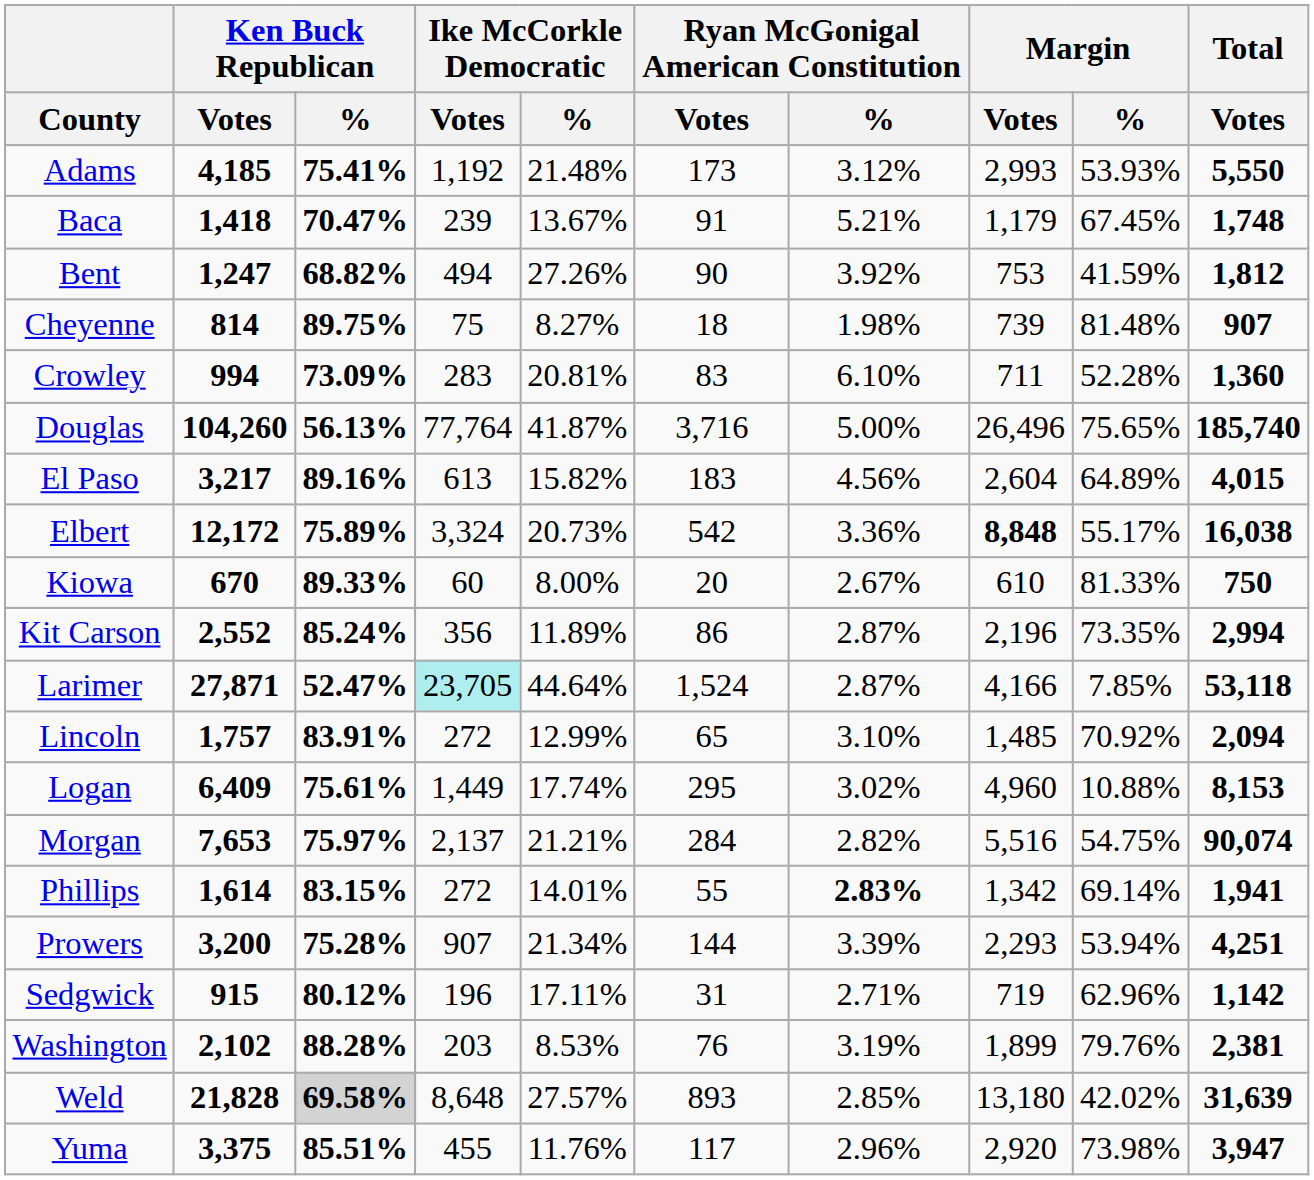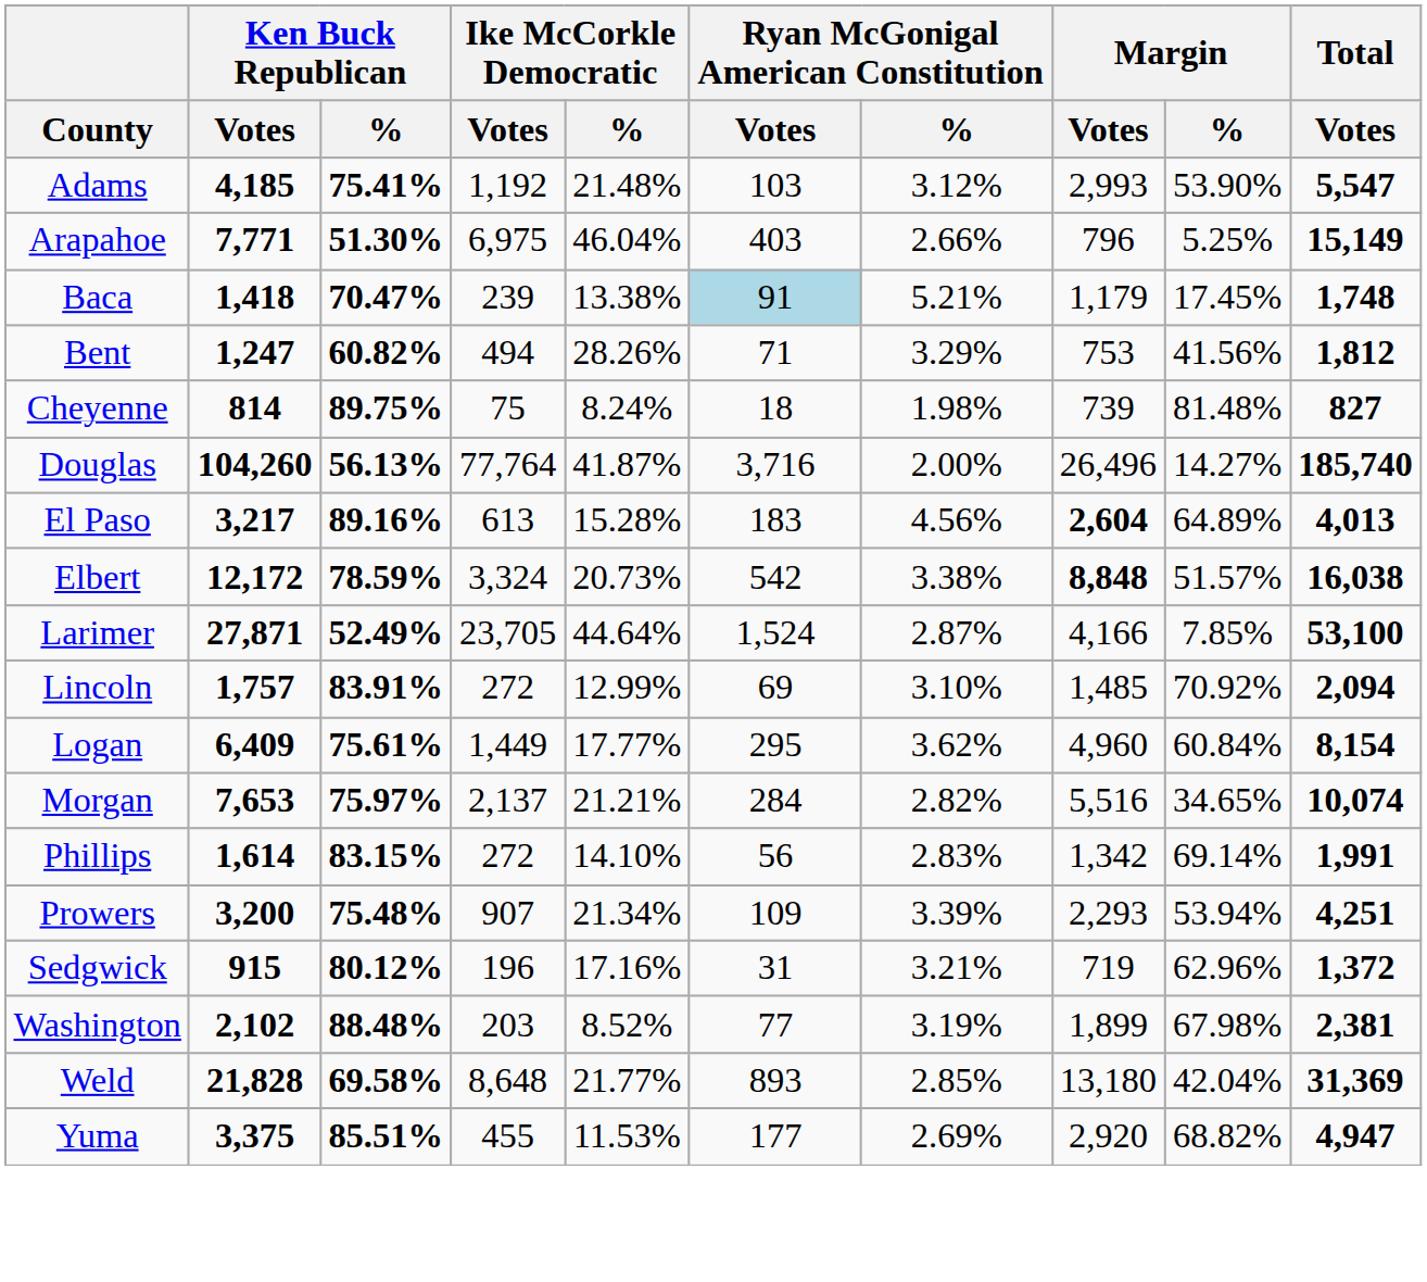Adams | Ryan McGonigal American Constitution / Votes: 173 -> 103
Adams | Margin / %: 53.93% -> 53.90%
Adams | Total / Votes: 5,550 -> 5,547
+ row: Arapahoe | 7,771 | 51.30% | 6,975 | 46.04% | 403 | 2.66% | 796 | 5.25% | 15,149
Baca | Ike McCorkle Democratic / %: 13.67% -> 13.38%
Baca | Ryan McGonigal American Constitution / Votes: no background -> lightblue background
Baca | Margin / %: 67.45% -> 17.45%
Bent | Ken Buck Republican / %: 68.82% -> 60.82%
Bent | Ike McCorkle Democratic / %: 27.26% -> 28.26%
Bent | Ryan McGonigal American Constitution / Votes: 90 -> 71
Bent | Ryan McGonigal American Constitution / %: 3.92% -> 3.29%
Bent | Margin / %: 41.59% -> 41.56%
Cheyenne | Ike McCorkle Democratic / %: 8.27% -> 8.24%
Cheyenne | Total / Votes: 907 -> 827
- row: Crowley | 994 | 73.09% | 283 | 20.81% | 83 | 6.10% | 711 | 52.28% | 1,360
Douglas | Ryan McGonigal American Constitution / %: 5.00% -> 2.00%
Douglas | Margin / %: 75.65% -> 14.27%
El Paso | Ike McCorkle Democratic / %: 15.82% -> 15.28%
El Paso | Margin / Votes: normal -> bold
El Paso | Total / Votes: 4,015 -> 4,013
Elbert | Ken Buck Republican / %: 75.89% -> 78.59%
Elbert | Ryan McGonigal American Constitution / %: 3.36% -> 3.38%
Elbert | Margin / %: 55.17% -> 51.57%
- row: Kiowa | 670 | 89.33% | 60 | 8.00% | 20 | 2.67% | 610 | 81.33% | 750
- row: Kit Carson | 2,552 | 85.24% | 356 | 11.89% | 86 | 2.87% | 2,196 | 73.35% | 2,994
Larimer | Ken Buck Republican / %: 52.47% -> 52.49%
Larimer | Ike McCorkle Democratic / Votes: paleturquoise background -> no background
Larimer | Total / Votes: 53,118 -> 53,100
Lincoln | Ryan McGonigal American Constitution / Votes: 65 -> 69
Logan | Ike McCorkle Democratic / %: 17.74% -> 17.77%
Logan | Ryan McGonigal American Constitution / %: 3.02% -> 3.62%
Logan | Margin / %: 10.88% -> 60.84%
Logan | Total / Votes: 8,153 -> 8,154
Morgan | Margin / %: 54.75% -> 34.65%
Morgan | Total / Votes: 90,074 -> 10,074
Phillips | Ike McCorkle Democratic / %: 14.01% -> 14.10%
Phillips | Ryan McGonigal American Constitution / Votes: 55 -> 56
Phillips | Ryan McGonigal American Constitution / %: bold -> normal
Phillips | Total / Votes: 1,941 -> 1,991
Prowers | Ken Buck Republican / %: 75.28% -> 75.48%
Prowers | Ryan McGonigal American Constitution / Votes: 144 -> 109
Sedgwick | Ike McCorkle Democratic / %: 17.11% -> 17.16%
Sedgwick | Ryan McGonigal American Constitution / %: 2.71% -> 3.21%
Sedgwick | Total / Votes: 1,142 -> 1,372
Washington | Ken Buck Republican / %: 88.28% -> 88.48%
Washington | Ike McCorkle Democratic / %: 8.53% -> 8.52%
Washington | Ryan McGonigal American Constitution / Votes: 76 -> 77
Washington | Margin / %: 79.76% -> 67.98%
Weld | Ken Buck Republican / %: lightgrey background -> no background
Weld | Ike McCorkle Democratic / %: 27.57% -> 21.77%
Weld | Margin / %: 42.02% -> 42.04%
Weld | Total / Votes: 31,639 -> 31,369
Yuma | Ike McCorkle Democratic / %: 11.76% -> 11.53%
Yuma | Ryan McGonigal American Constitution / Votes: 117 -> 177
Yuma | Ryan McGonigal American Constitution / %: 2.96% -> 2.69%
Yuma | Margin / %: 73.98% -> 68.82%
Yuma | Total / Votes: 3,947 -> 4,947
